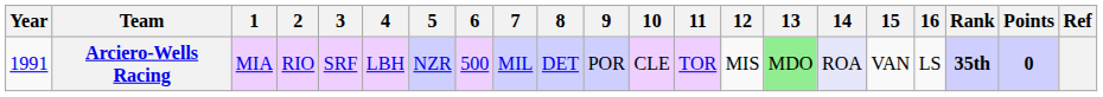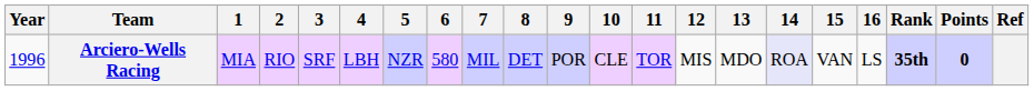Arciero-Wells Racing | Year: 1991 -> 1996
Arciero-Wells Racing | 6: 500 -> 580
Arciero-Wells Racing | 13: lightgreen background -> no background
